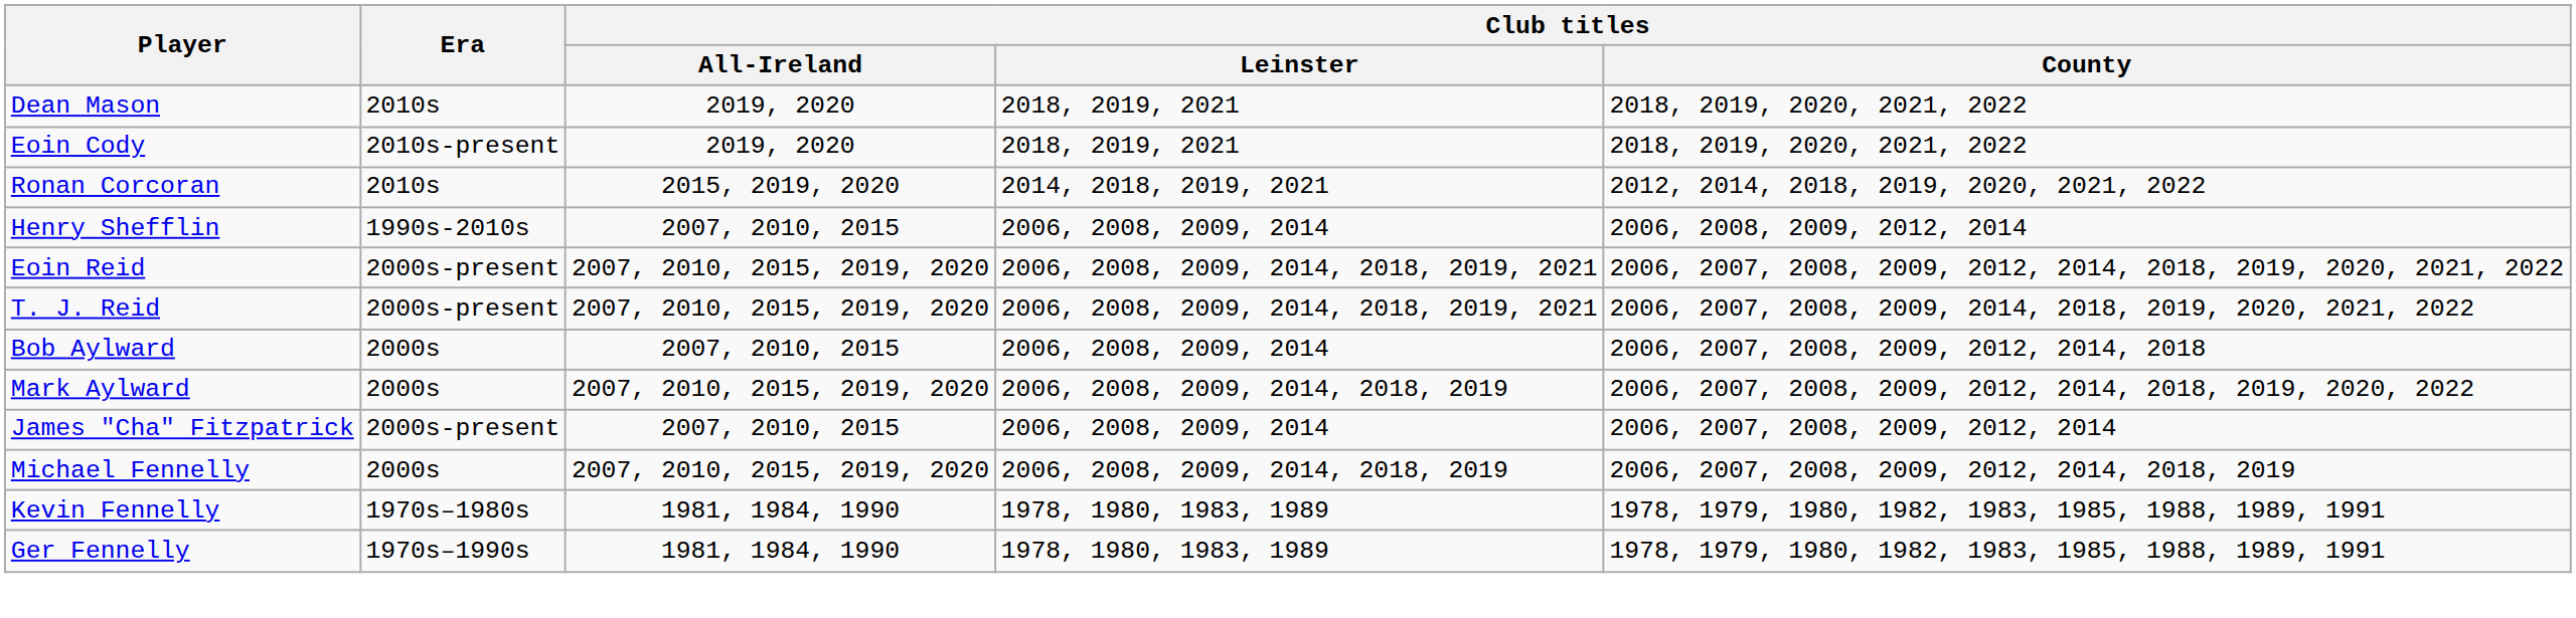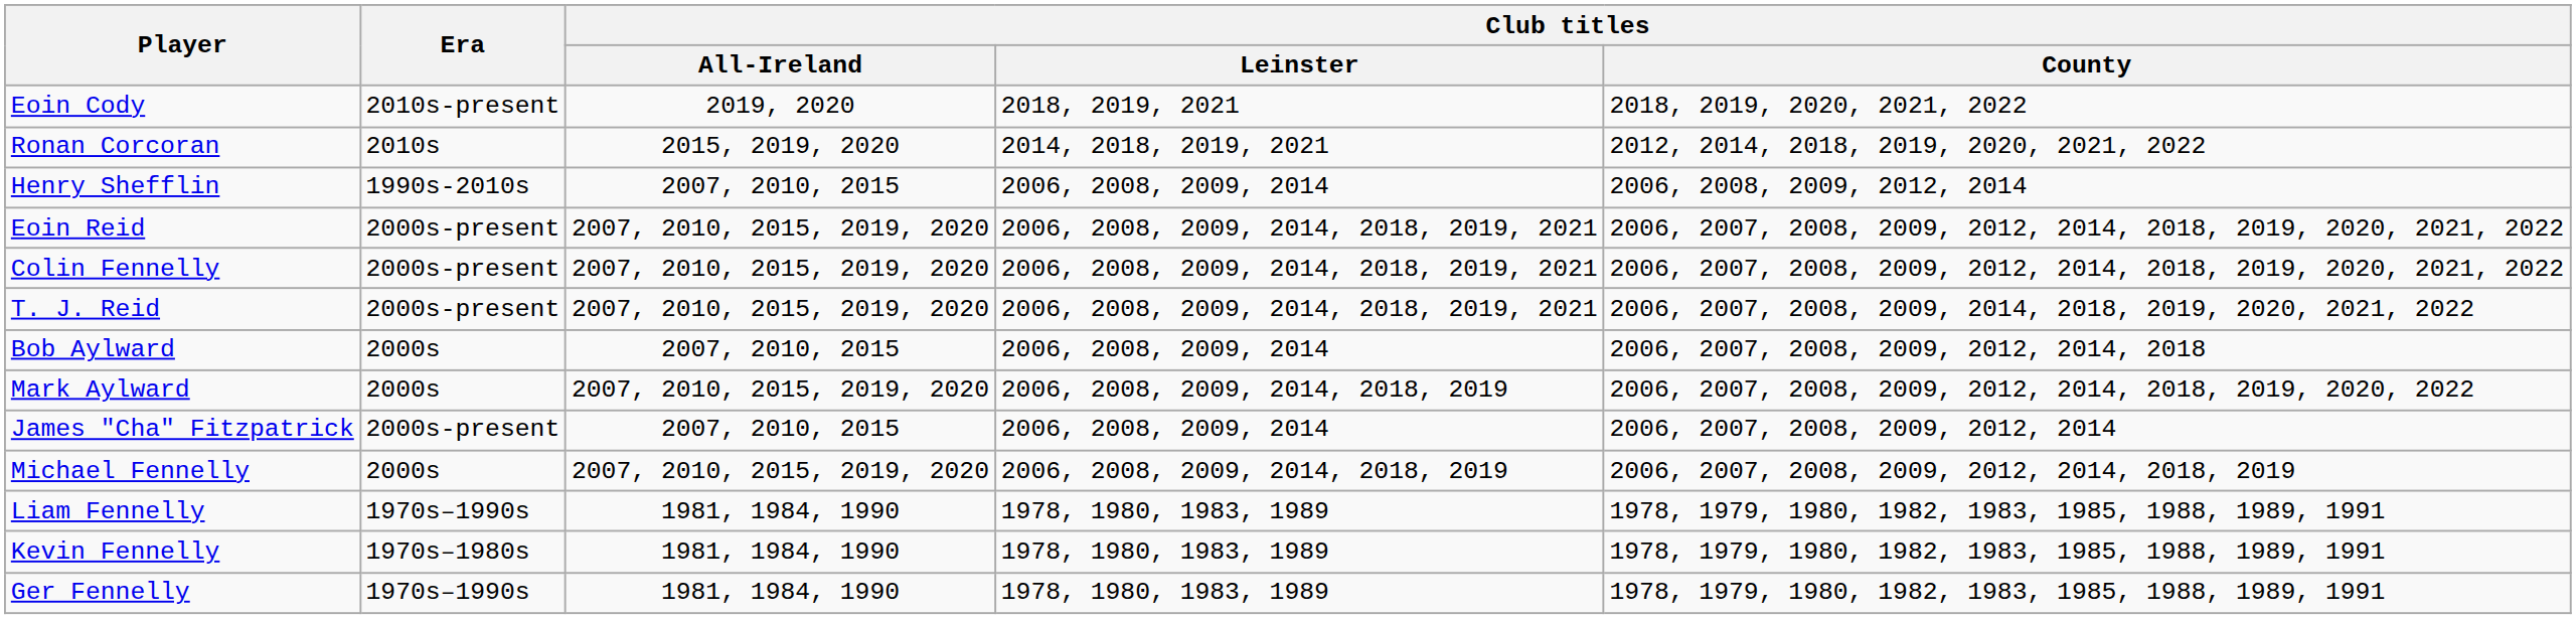- row: Dean Mason | 2010s | 2019, 2020 | 2018, 2019, 2021 | 2018, 2019, 2020, 2021, 2022
+ row: Colin Fennelly | 2000s-present | 2007, 2010, 2015, 2019, 2020 | 2006, 2008, 2009, 2014, 2018, 2019, 2021 | 2006, 2007, 2008, 2009, 2012, 2014, 2018, 2019, 2020, 2021, 2022
+ row: Liam Fennelly | 1970s–1990s | 1981, 1984, 1990 | 1978, 1980, 1983, 1989 | 1978, 1979, 1980, 1982, 1983, 1985, 1988, 1989, 1991
